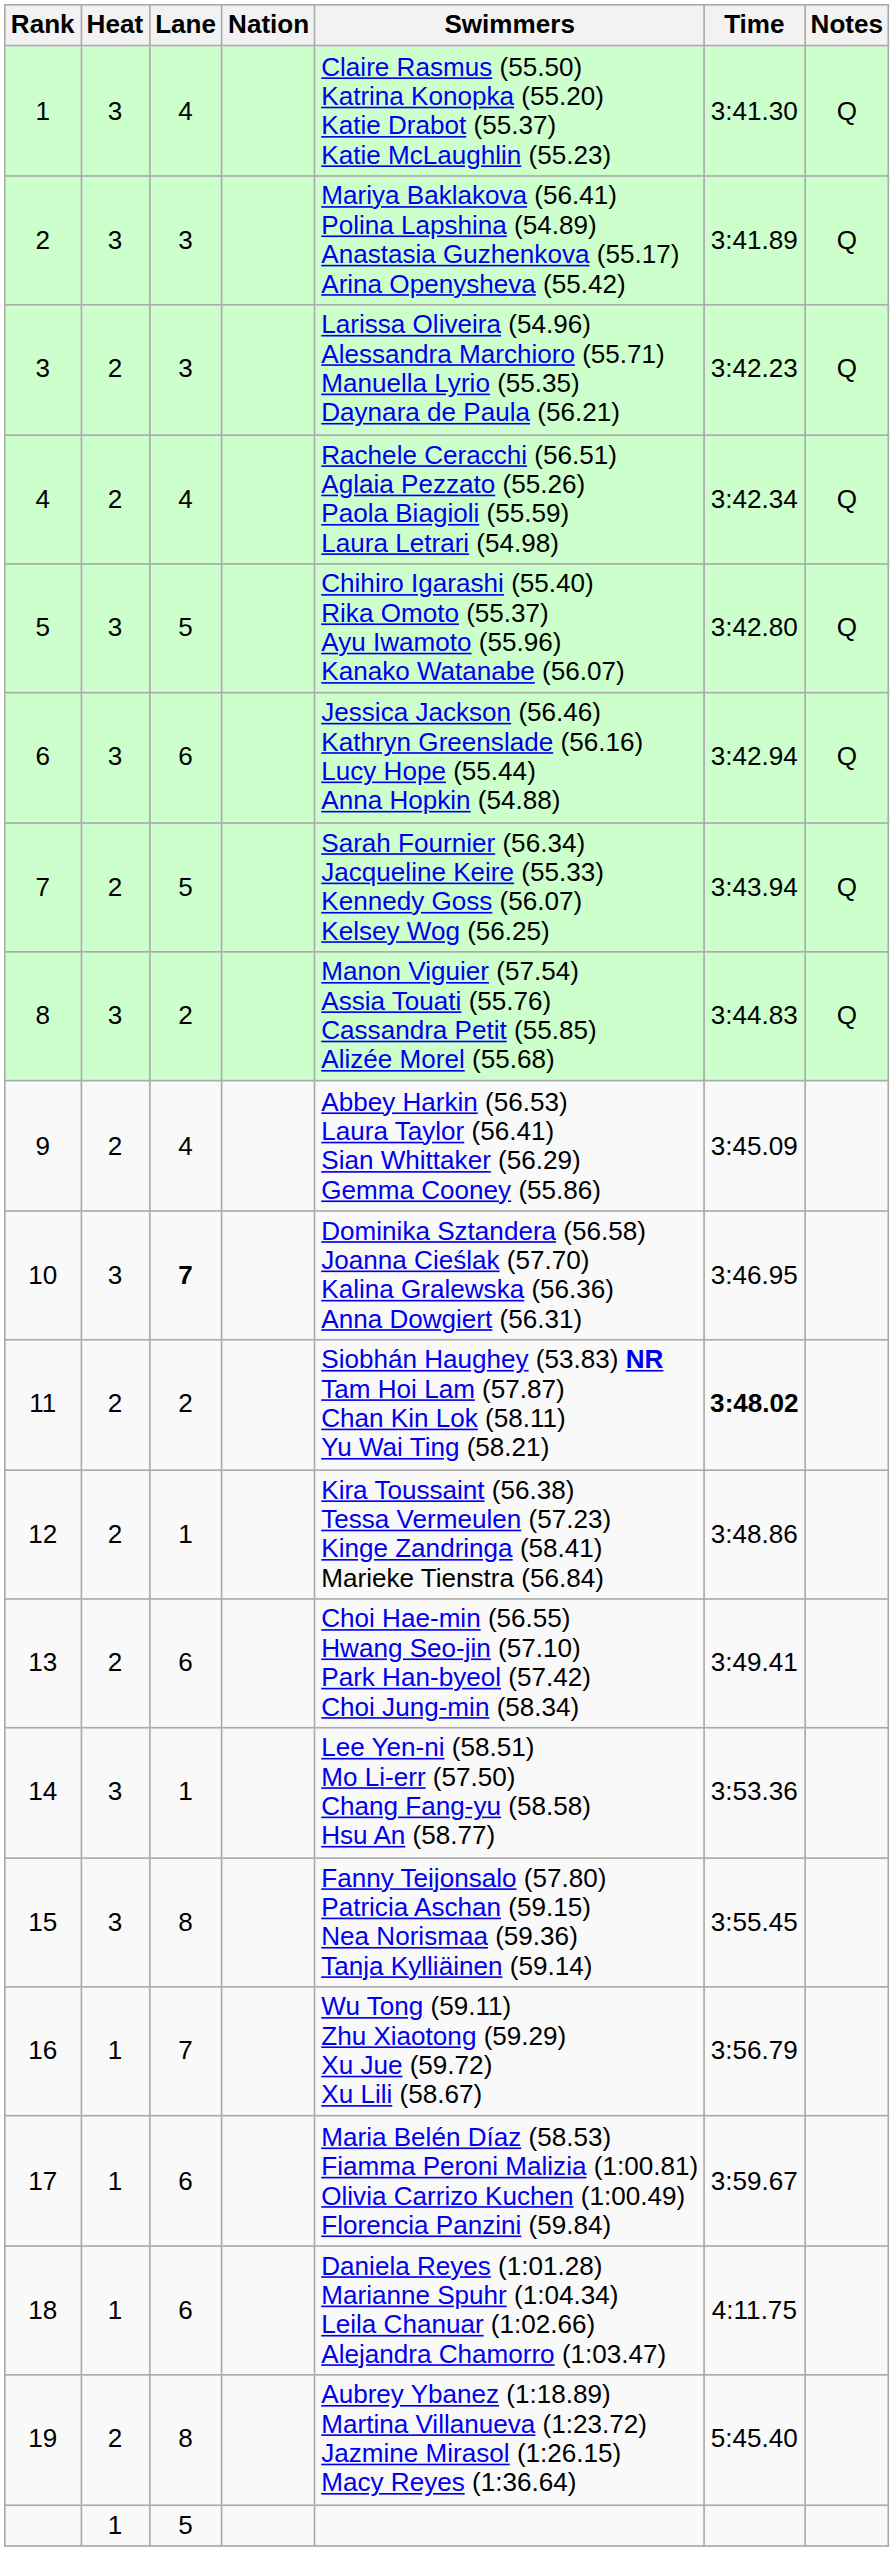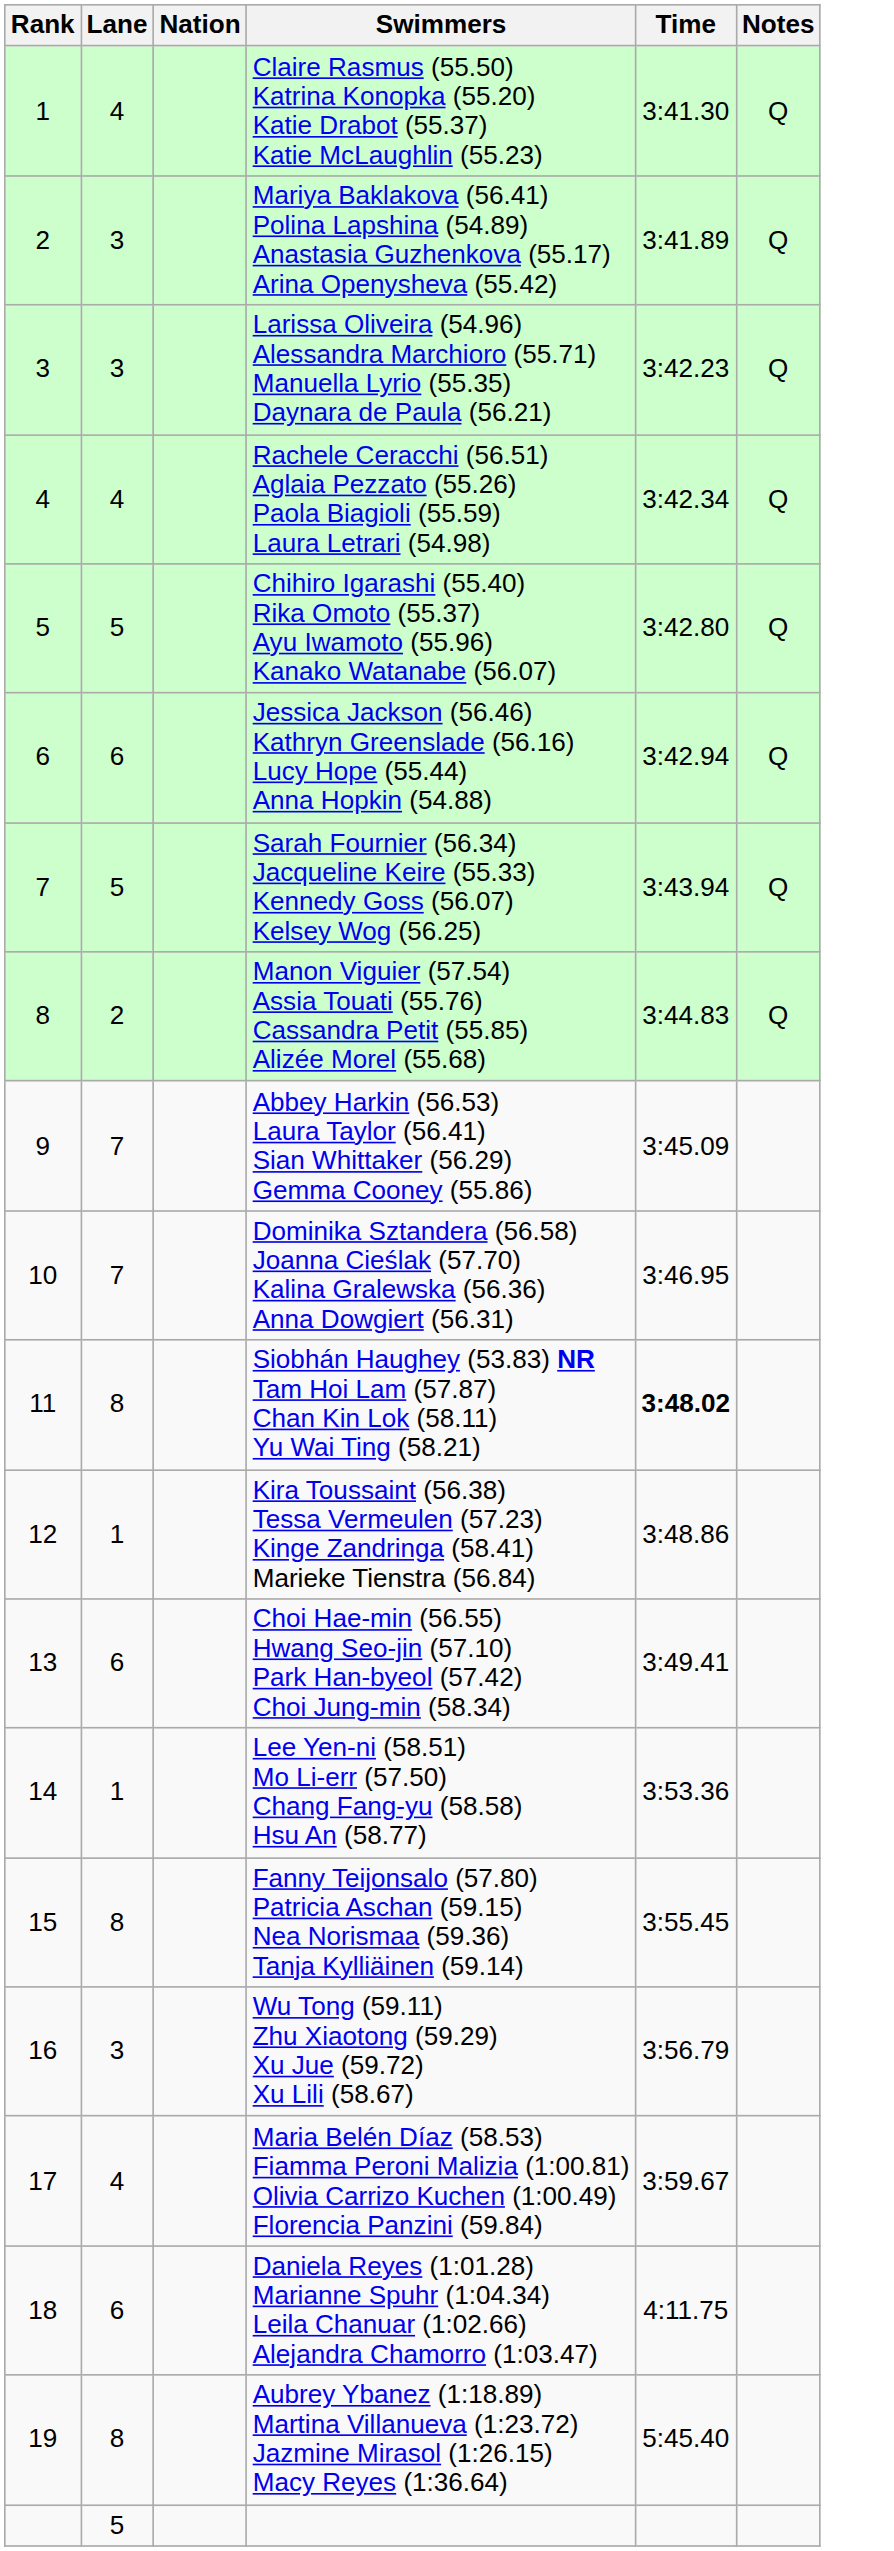- column: Heat | 3 | 3 | 2 | 2 | 3 | 3 | 2 | 3 | 2 | 3 | 2 | 2 | 2 | 3 | 3 | 1 | 1 | 1 | 2 | 1
9 | Lane: 4 -> 7
10 | Lane: bold -> normal
11 | Lane: 2 -> 8
16 | Lane: 7 -> 3
17 | Lane: 6 -> 4
